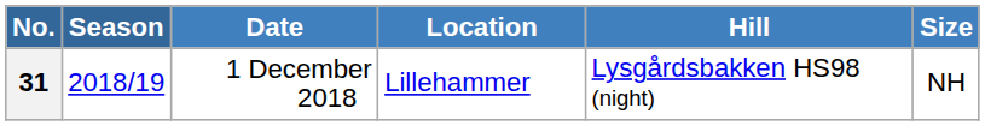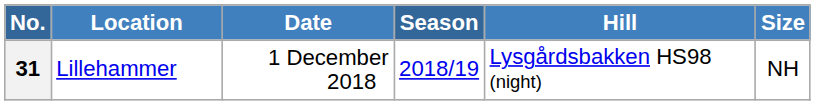columns swapped: Season <-> Location
